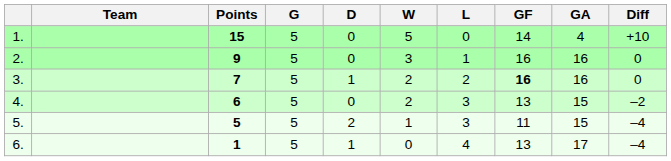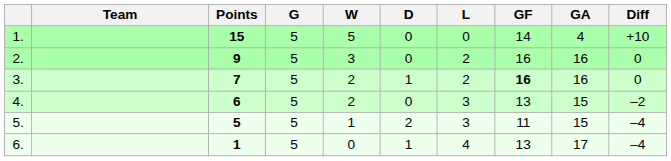columns swapped: W <-> D
2. | L: 1 -> 2
